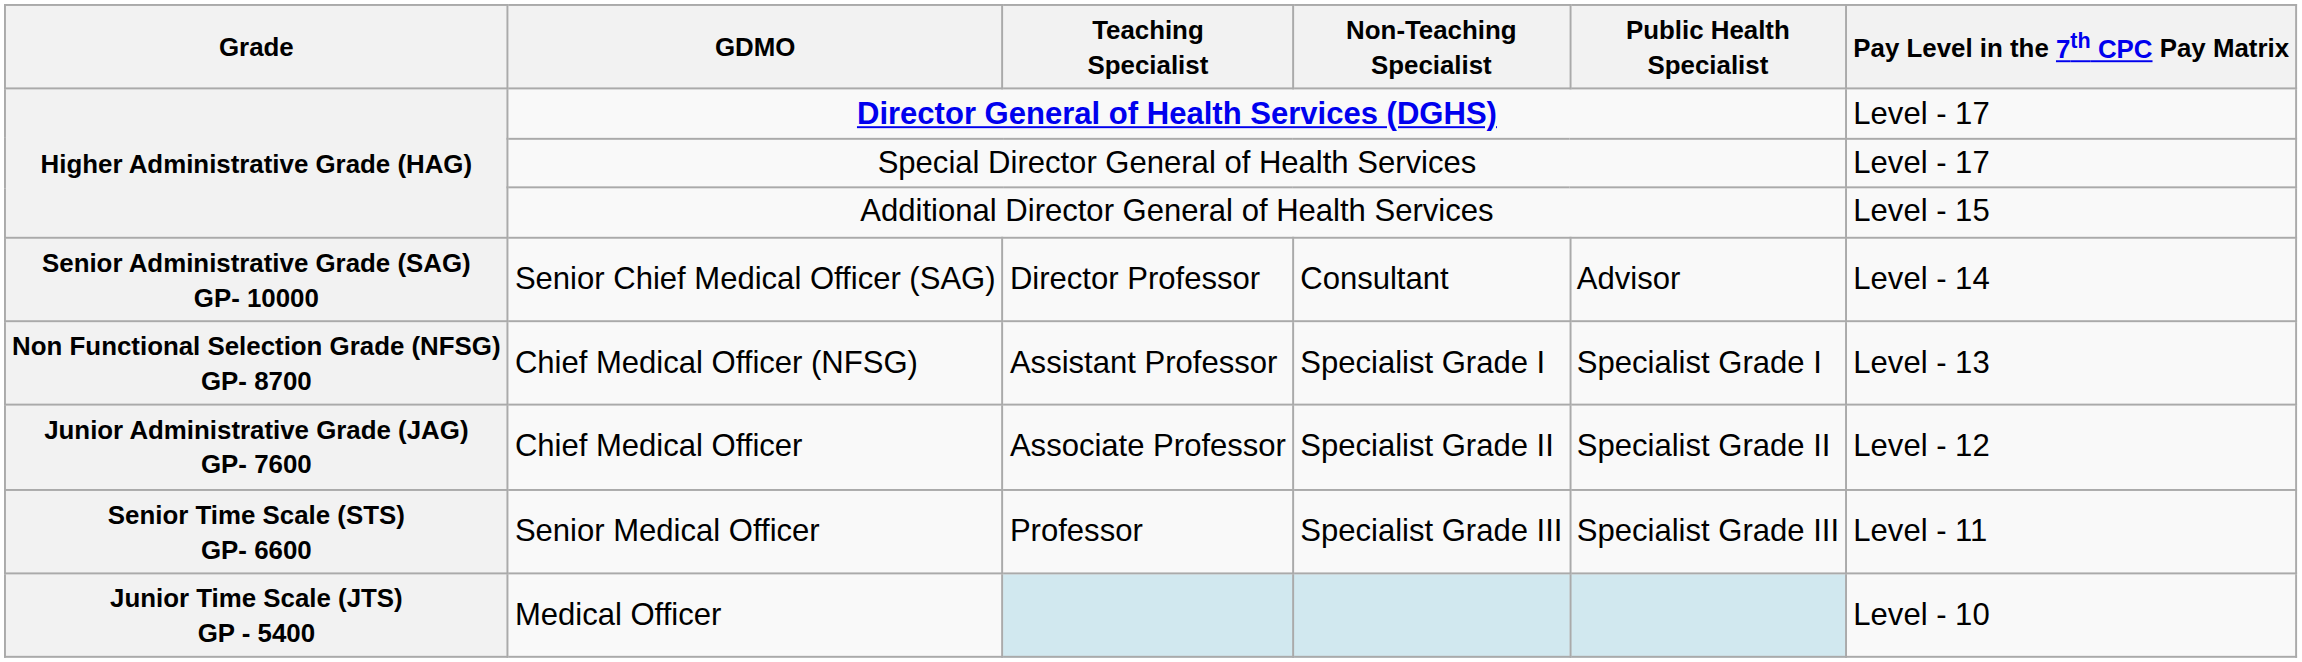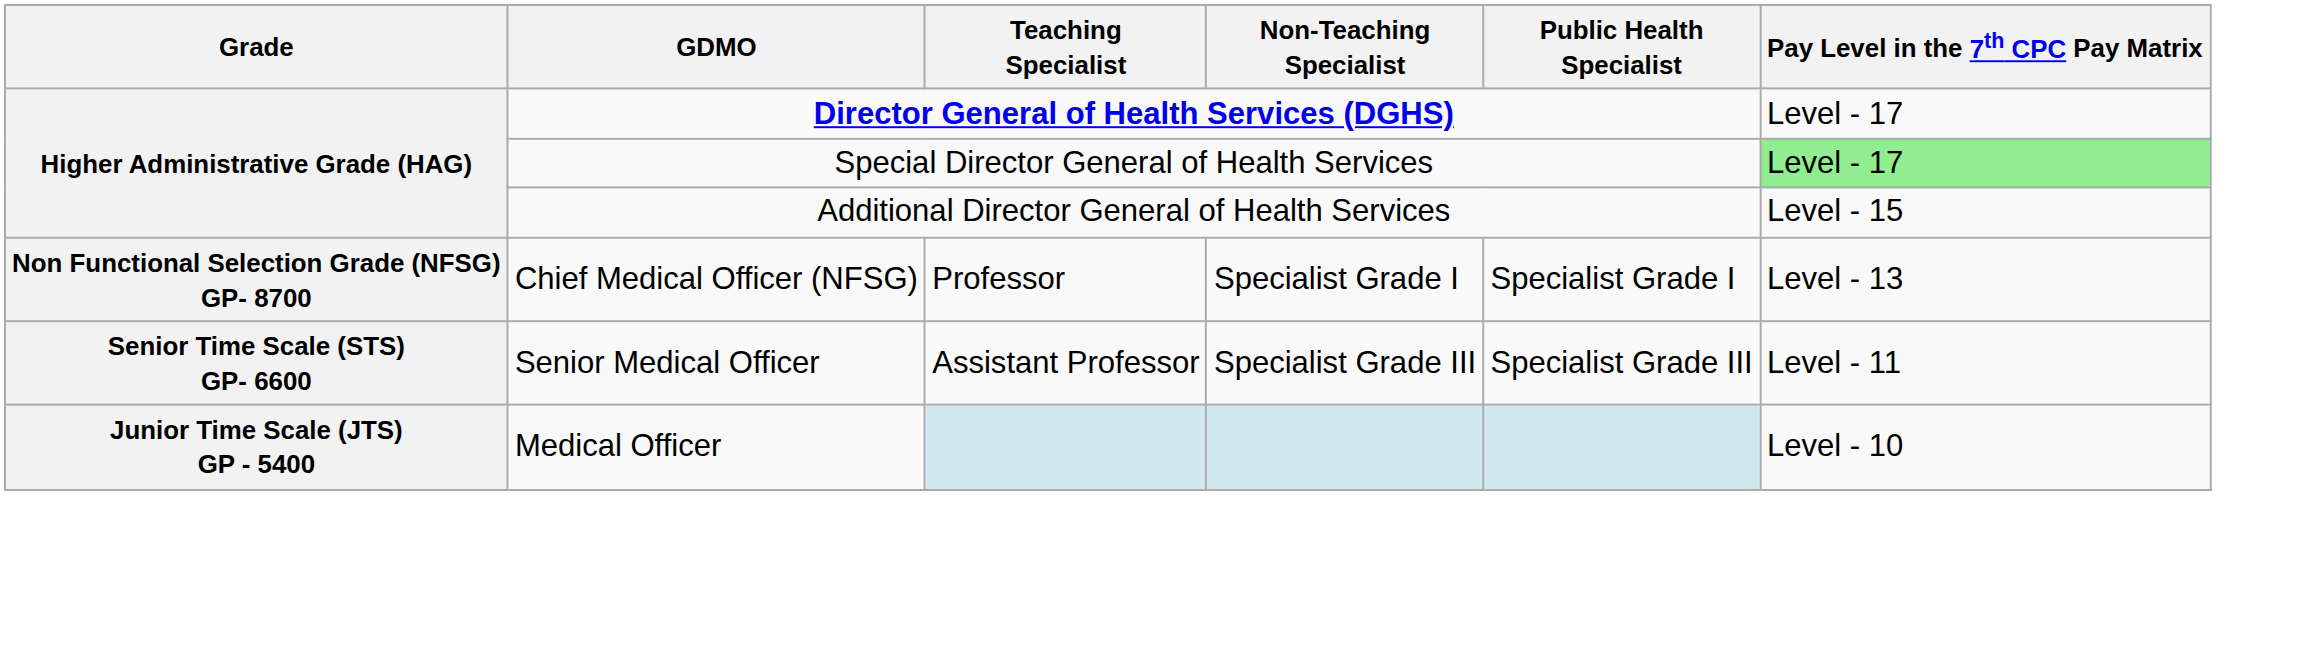Special Director General of Health Services | Pay Level in the 7th CPC Pay Matrix: no background -> lightgreen background
- row: Senior Administrative Grade (SAG) GP- 10000 | Senior Chief Medical Officer (SAG) | Director Professor | Consultant | Advisor | Level - 14
Chief Medical Officer (NFSG) | Teaching Specialist: Assistant Professor -> Professor
- row: Junior Administrative Grade (JAG) GP- 7600 | Chief Medical Officer | Associate Professor | Specialist Grade II | Specialist Grade II | Level - 12
Senior Medical Officer | Teaching Specialist: Professor -> Assistant Professor
